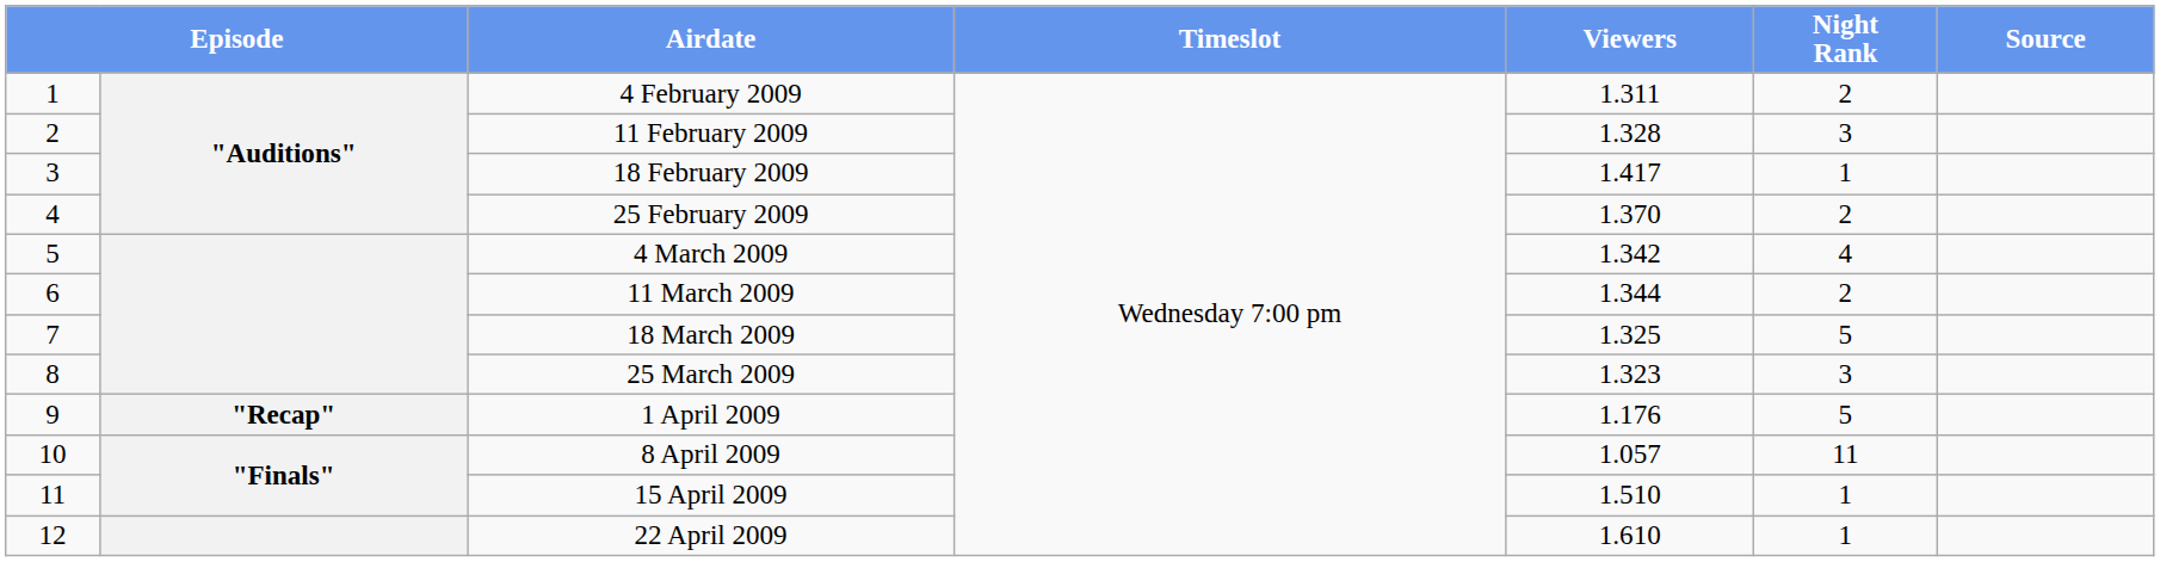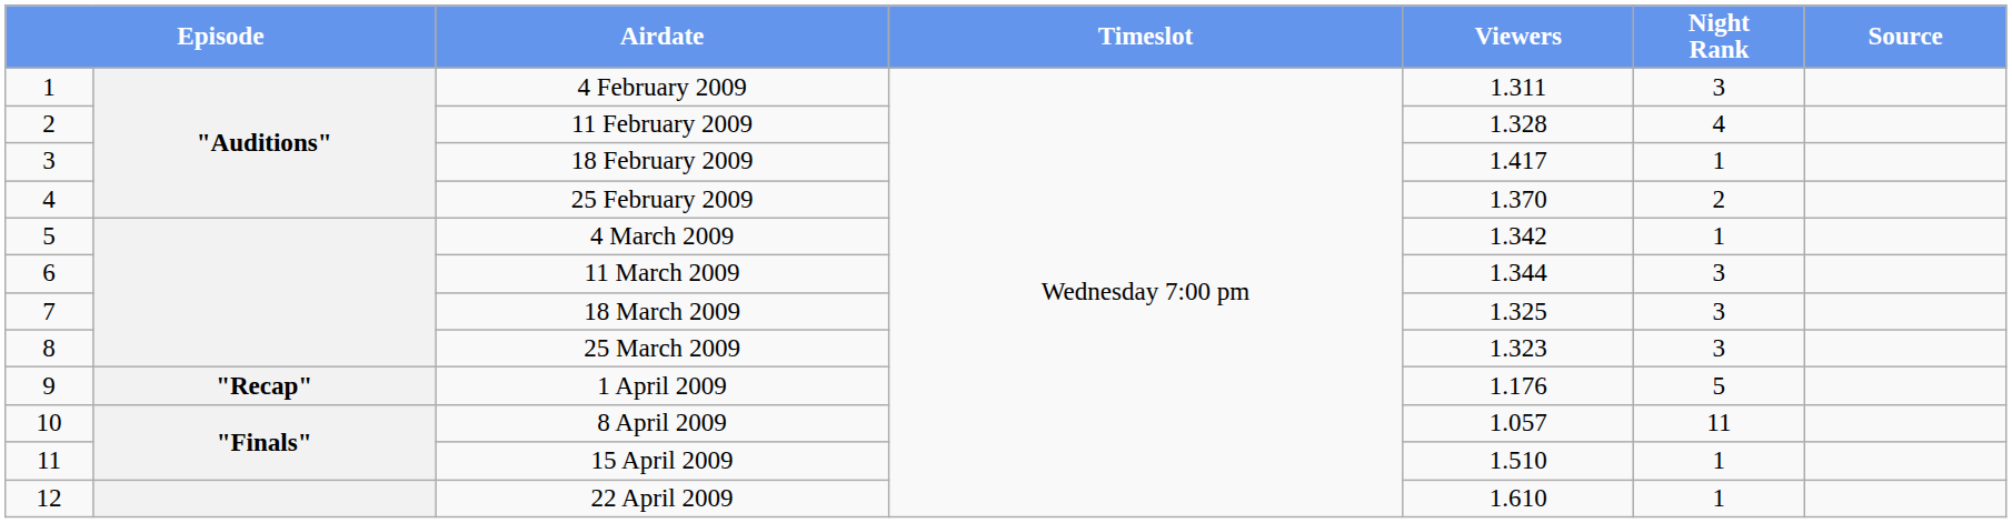4 February 2009 | Night Rank: 2 -> 3
11 February 2009 | Night Rank: 3 -> 4
4 March 2009 | Night Rank: 4 -> 1
11 March 2009 | Night Rank: 2 -> 3
18 March 2009 | Night Rank: 5 -> 3
